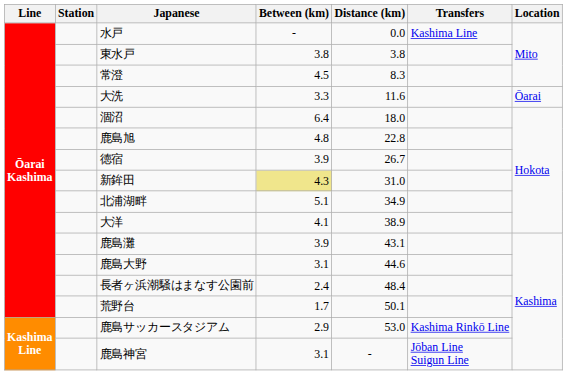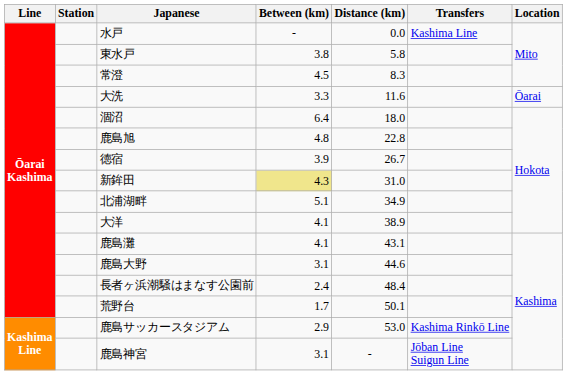東水戸 | Distance (km): 3.8 -> 5.8
鹿島灘 | Between (km): 3.9 -> 4.1
